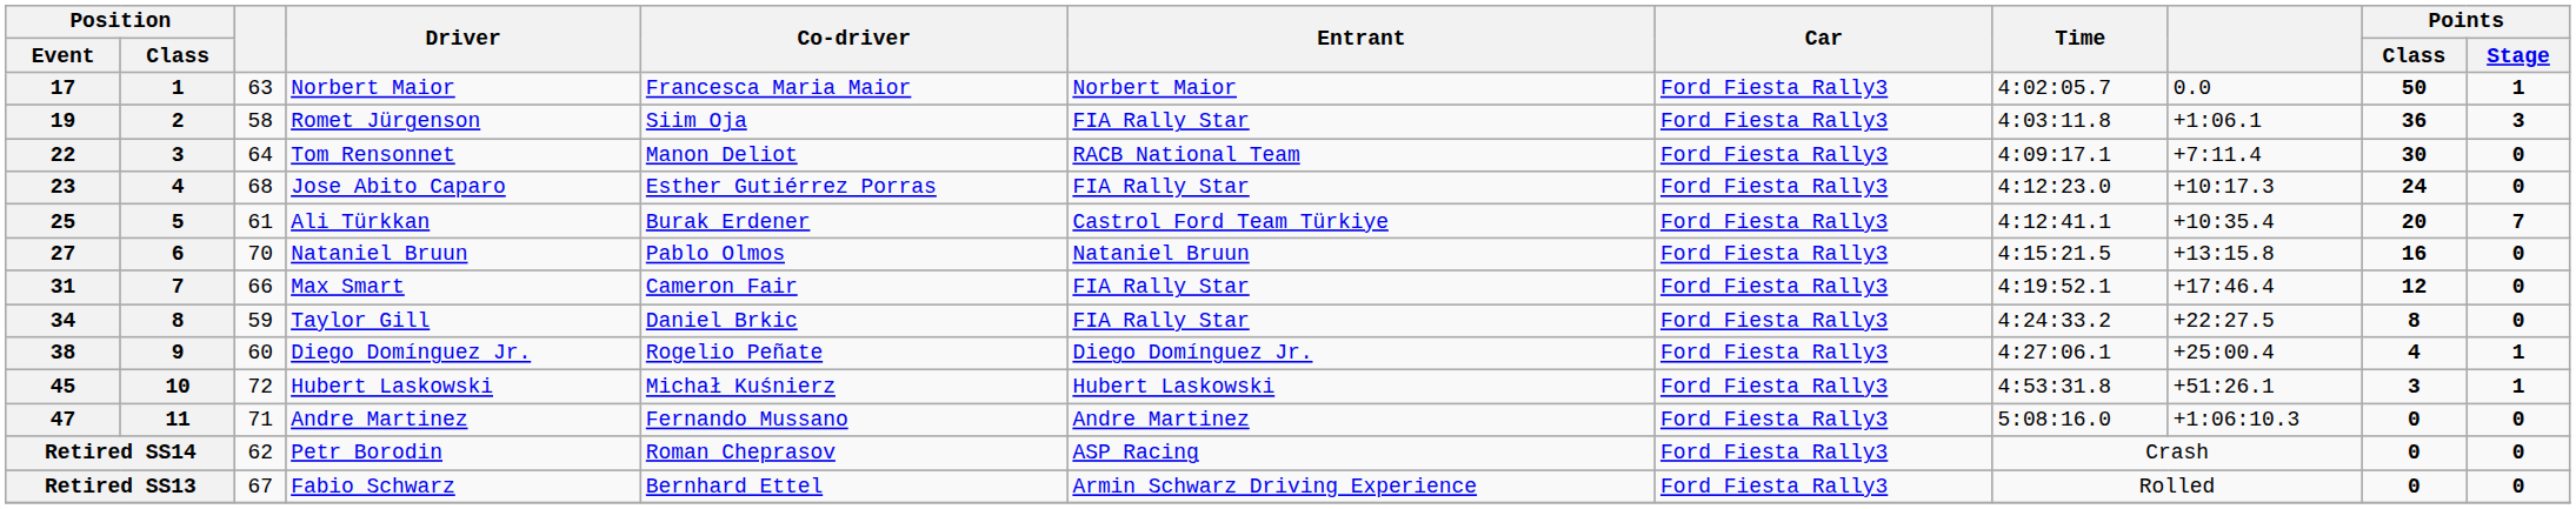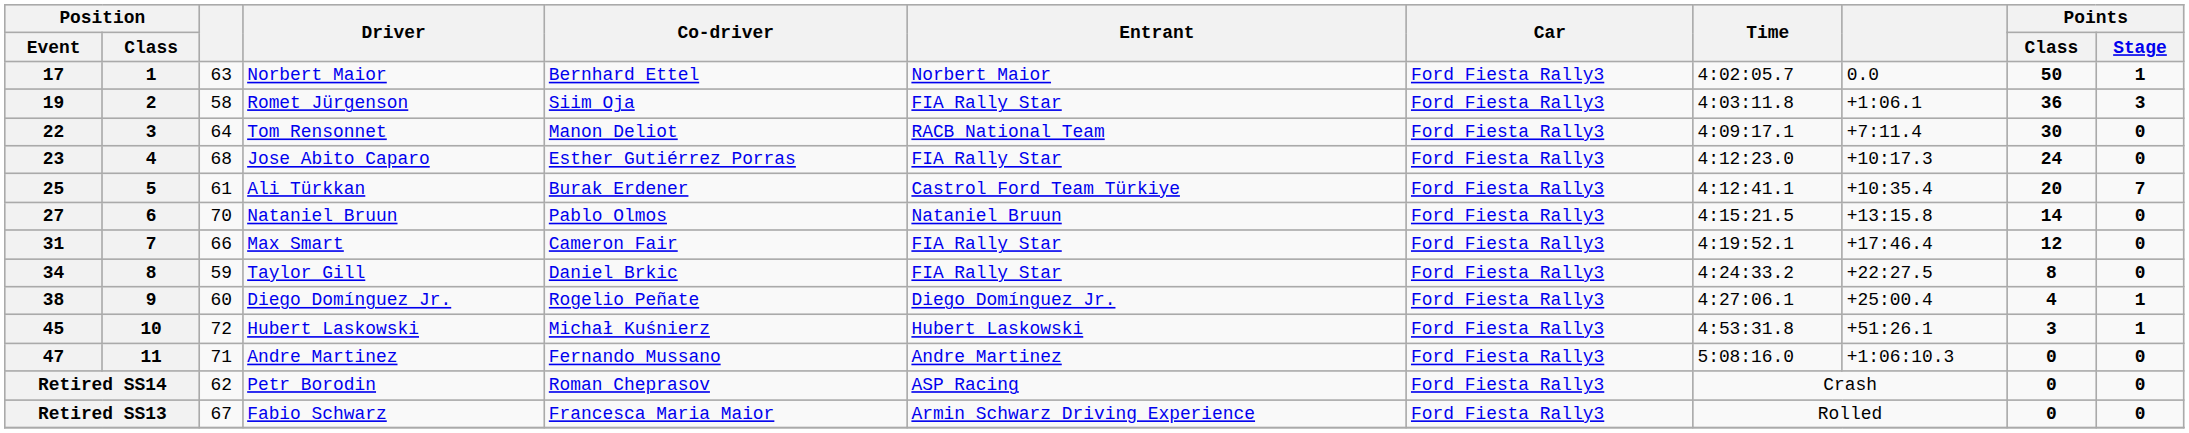17 | Co-driver: Francesca Maria Maior -> Bernhard Ettel
27 | Points / Class: 16 -> 14
Retired SS13 | Co-driver: Bernhard Ettel -> Francesca Maria Maior
